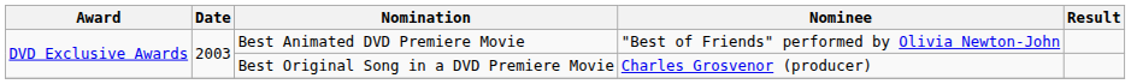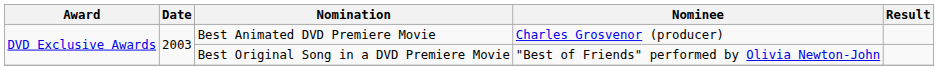Best Animated DVD Premiere Movie | Nominee: "Best of Friends" performed by Olivia Newton-John -> Charles Grosvenor (producer)
Best Original Song in a DVD Premiere Movie | Nominee: Charles Grosvenor (producer) -> "Best of Friends" performed by Olivia Newton-John
